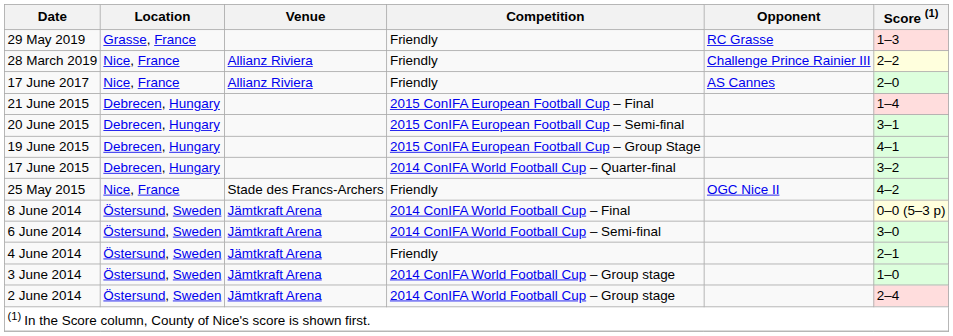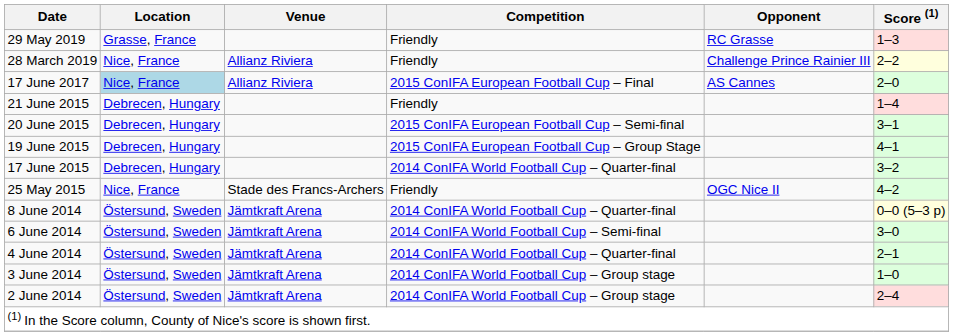17 June 2017 | Location: no background -> lightblue background
17 June 2017 | Competition: Friendly -> 2015 ConIFA European Football Cup – Final
21 June 2015 | Competition: 2015 ConIFA European Football Cup – Final -> Friendly
8 June 2014 | Competition: 2014 ConIFA World Football Cup – Final -> 2014 ConIFA World Football Cup – Quarter-final
4 June 2014 | Competition: Friendly -> 2014 ConIFA World Football Cup – Quarter-final
